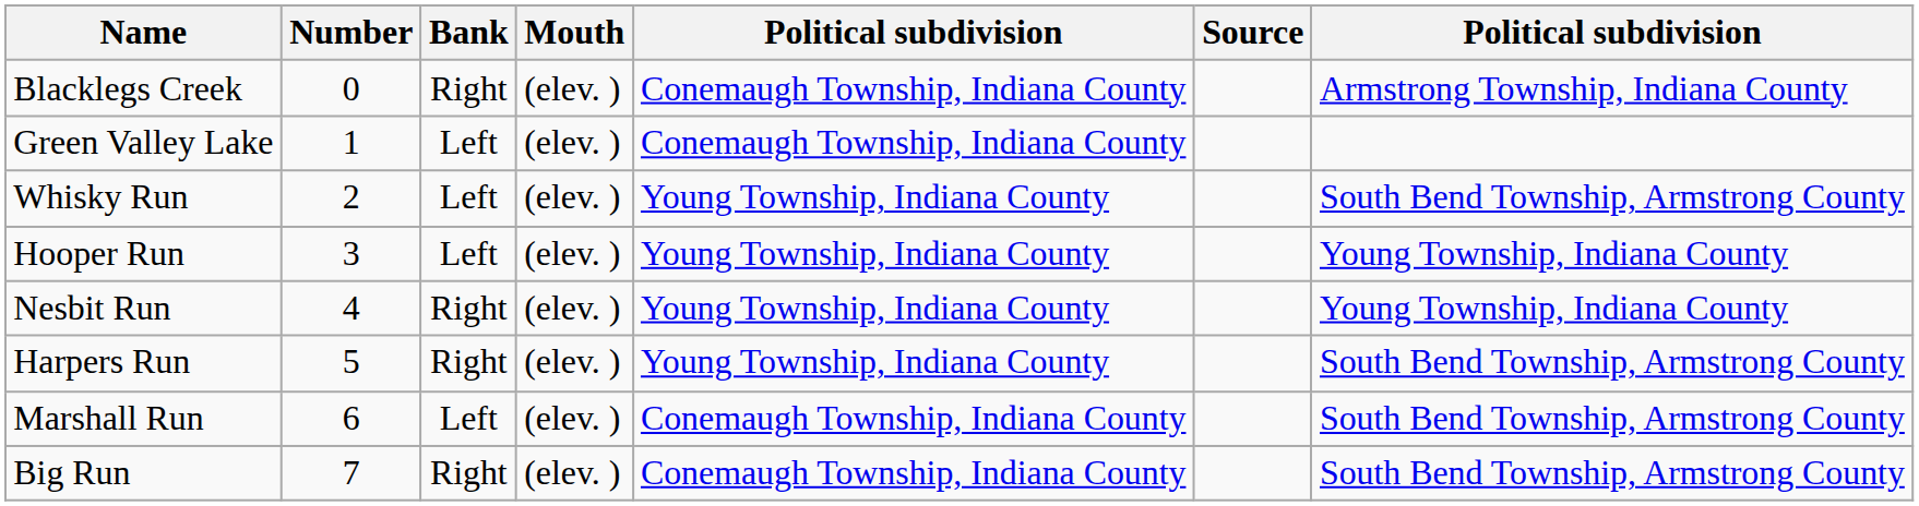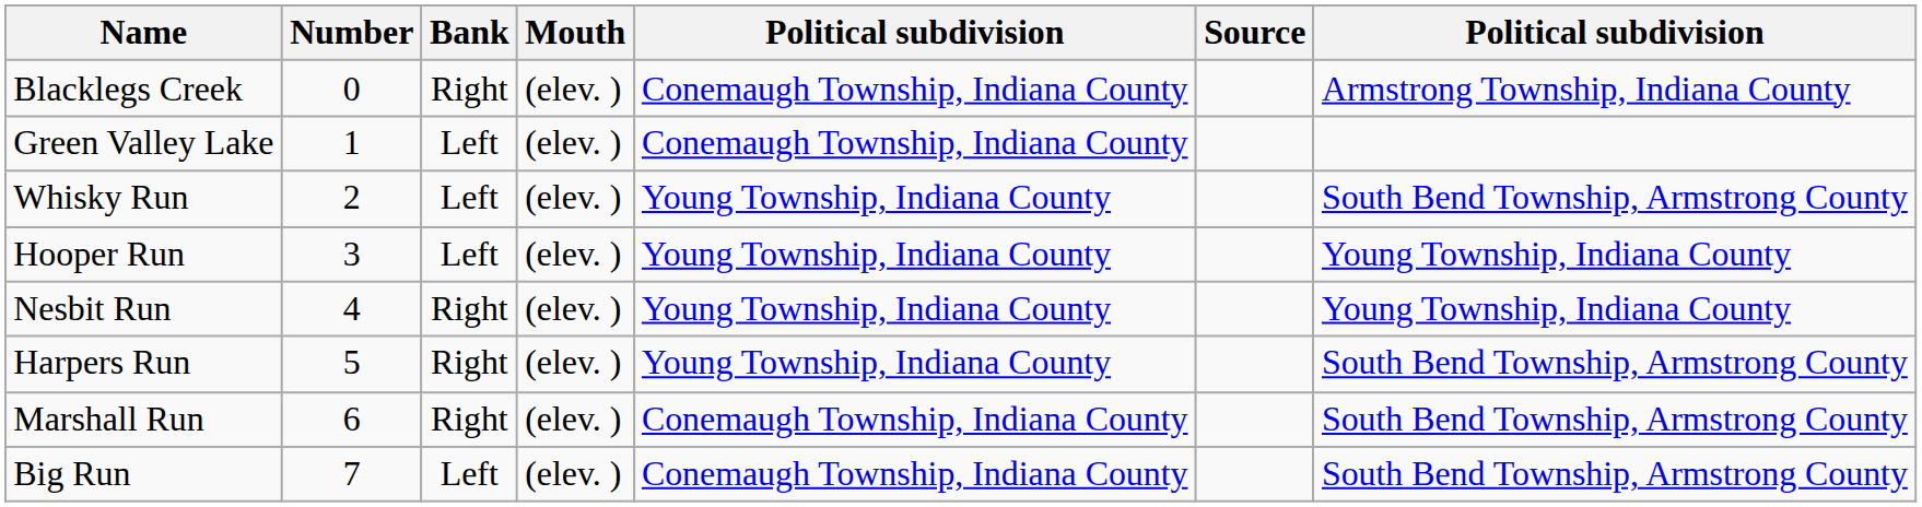Marshall Run | Bank: Left -> Right
Big Run | Bank: Right -> Left
